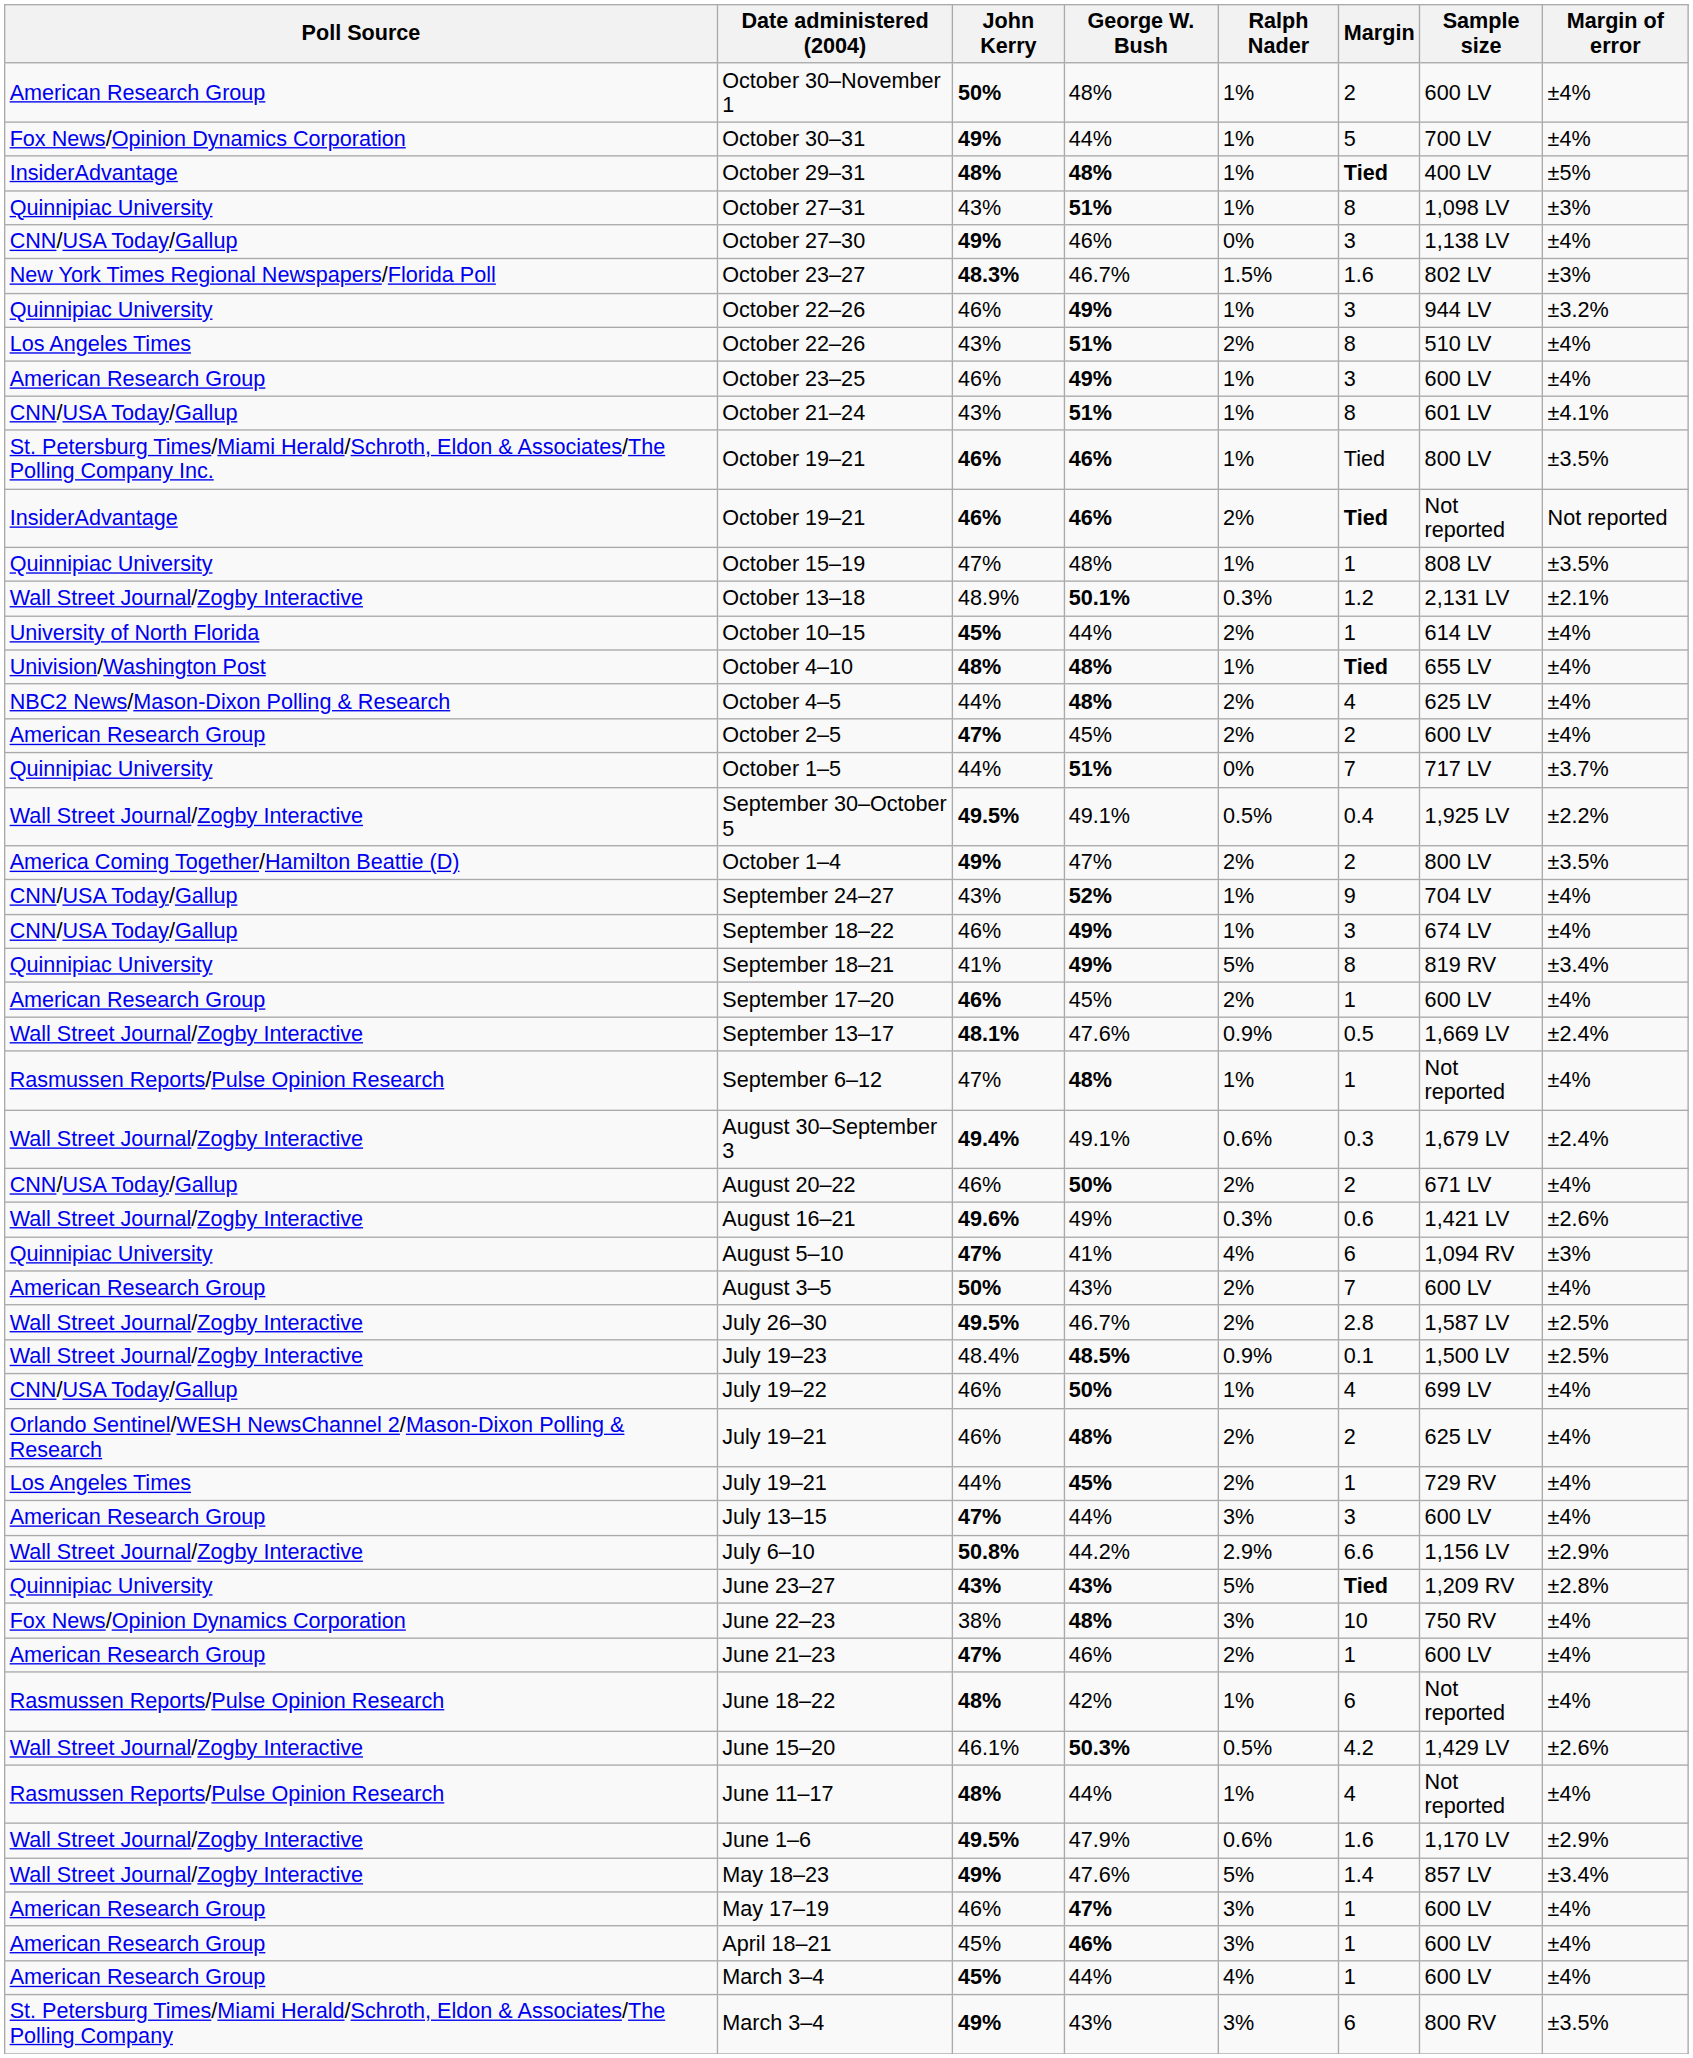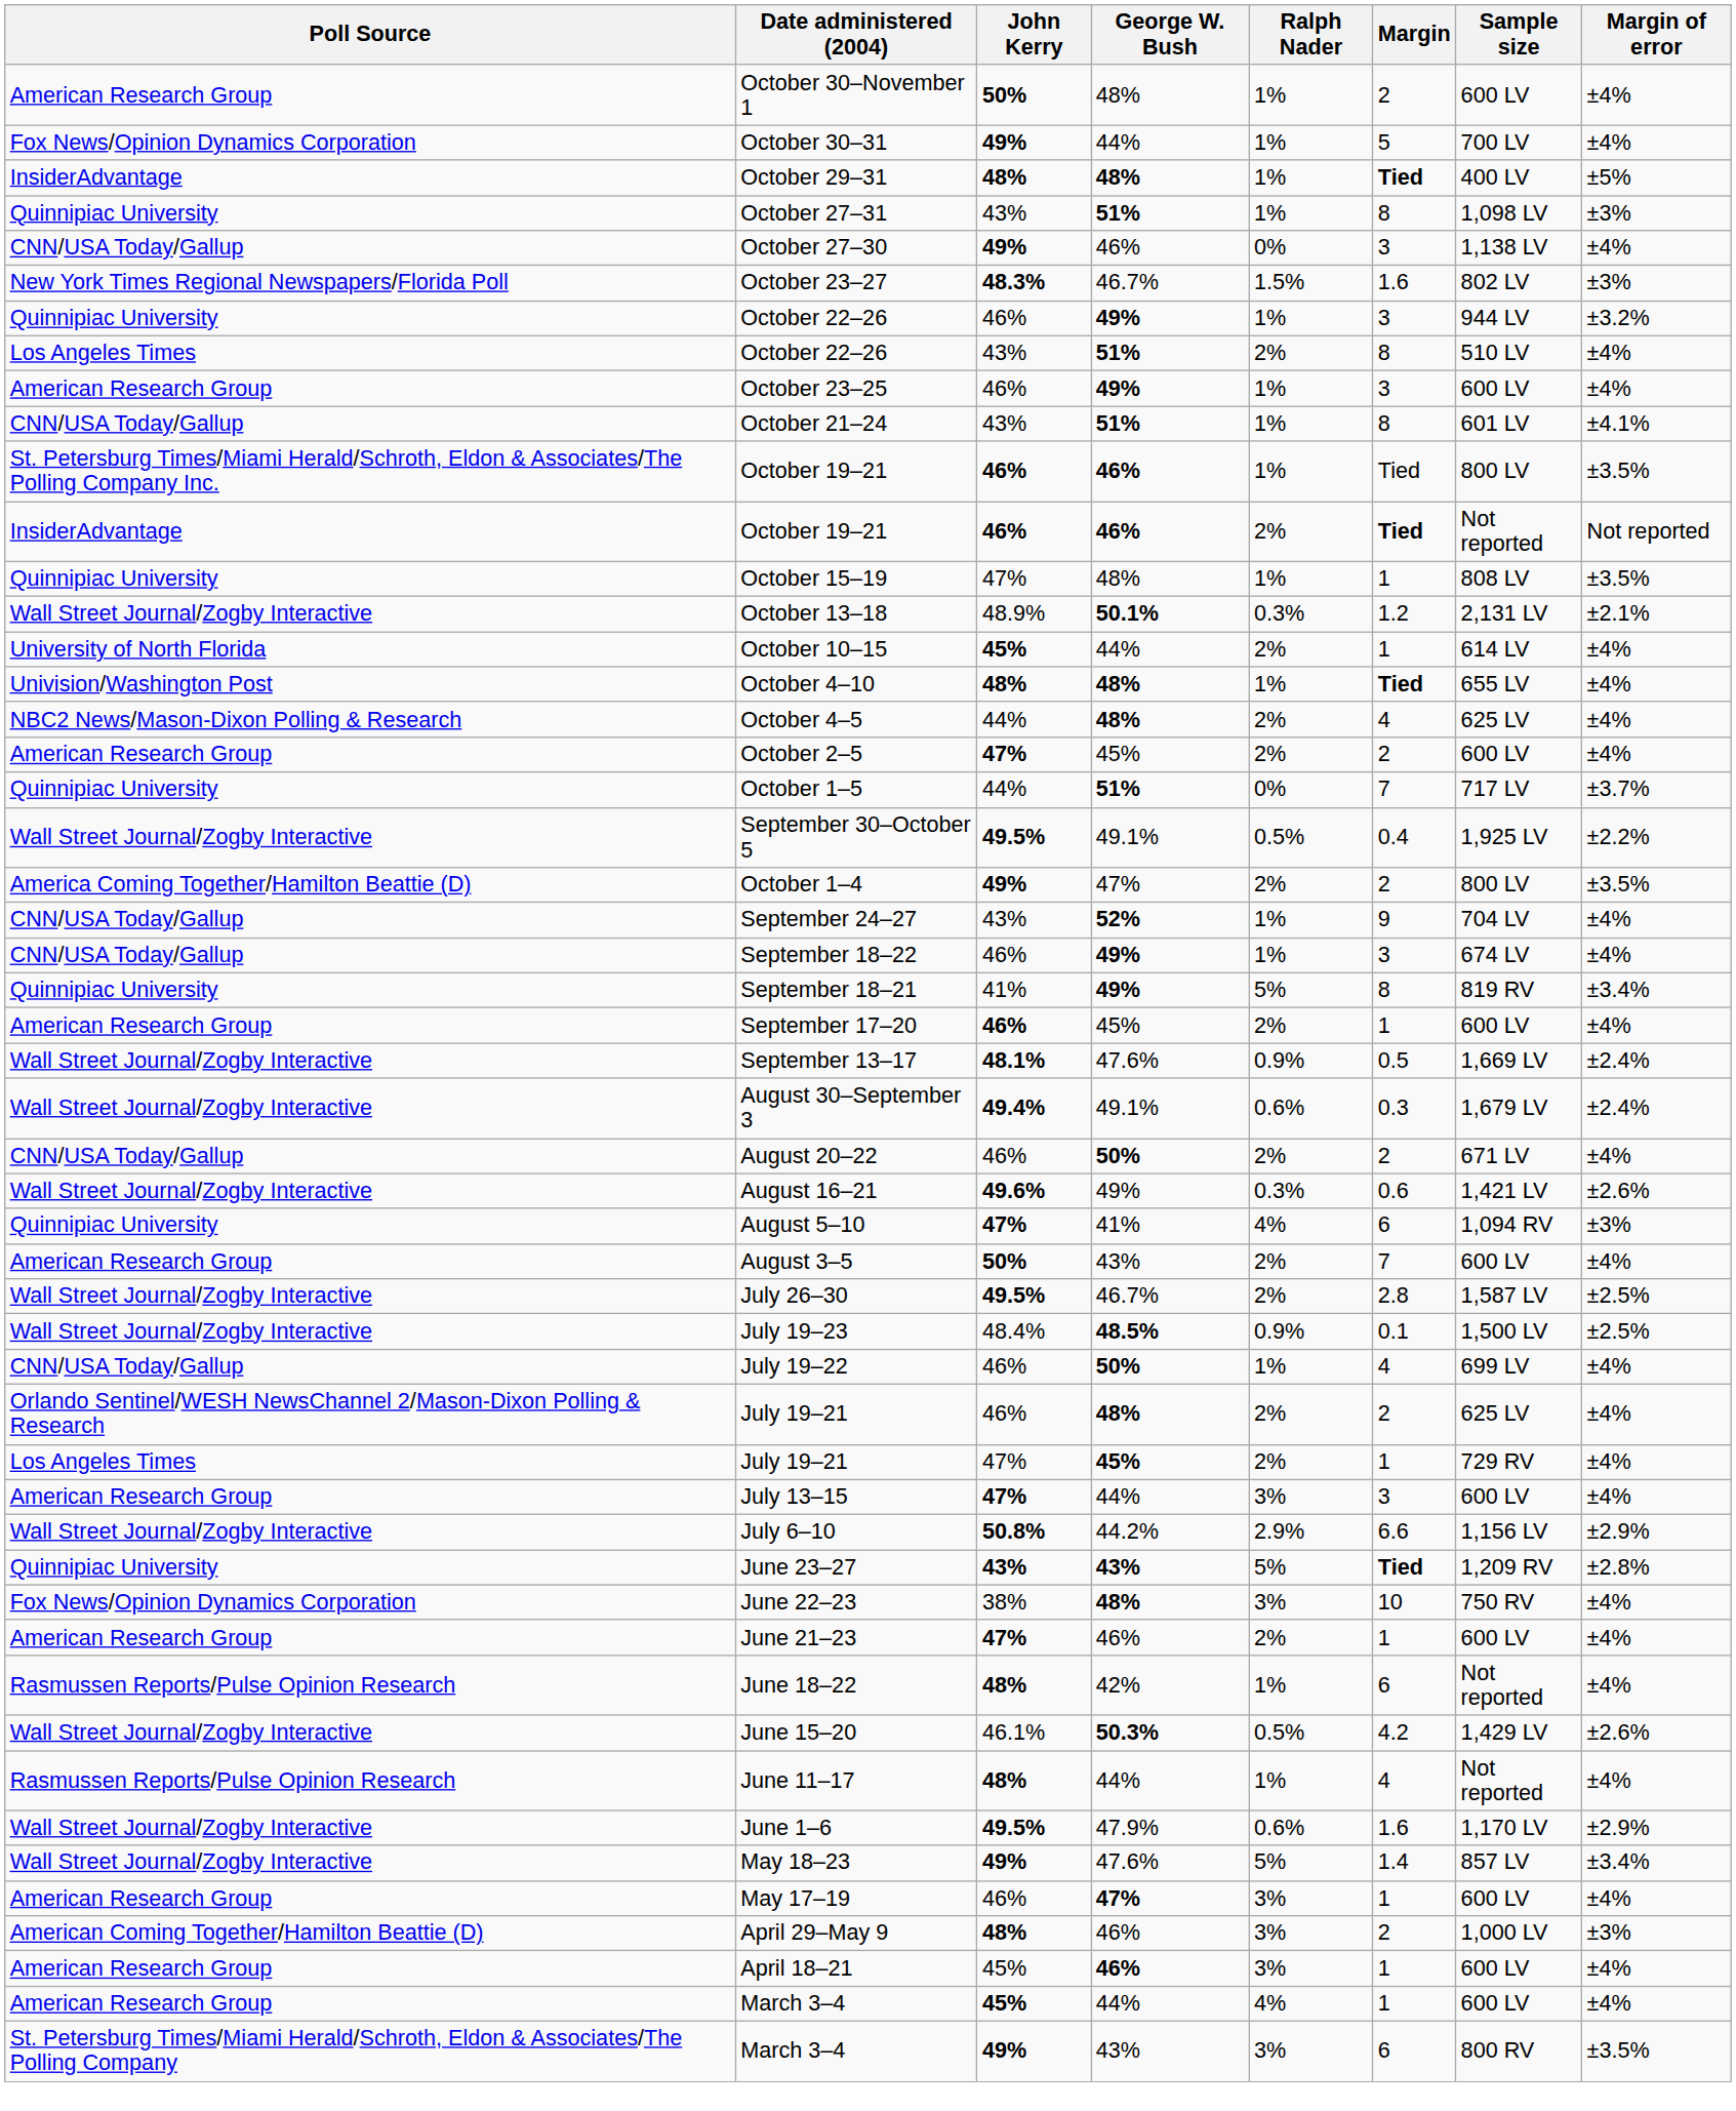- row: Rasmussen Reports/Pulse Opinion Research | September 6–12 | 47% | 48% | 1% | 1 | Not reported | ±4%
Los Angeles Times / July 19–21 | John Kerry: 44% -> 47%
+ row: American Coming Together/Hamilton Beattie (D) | April 29–May 9 | 48% | 46% | 3% | 2 | 1,000 LV | ±3%
